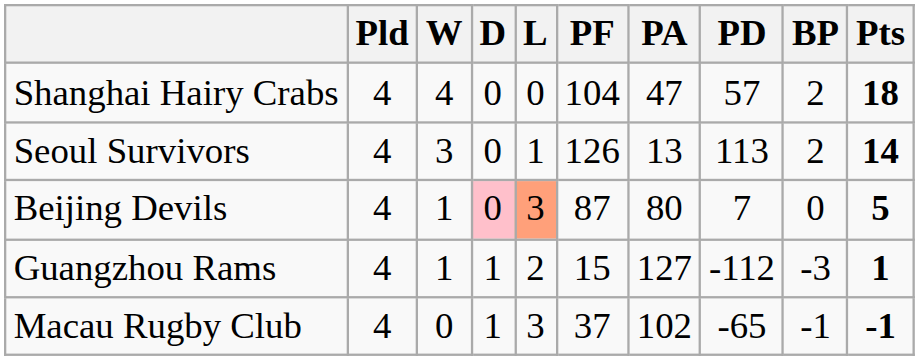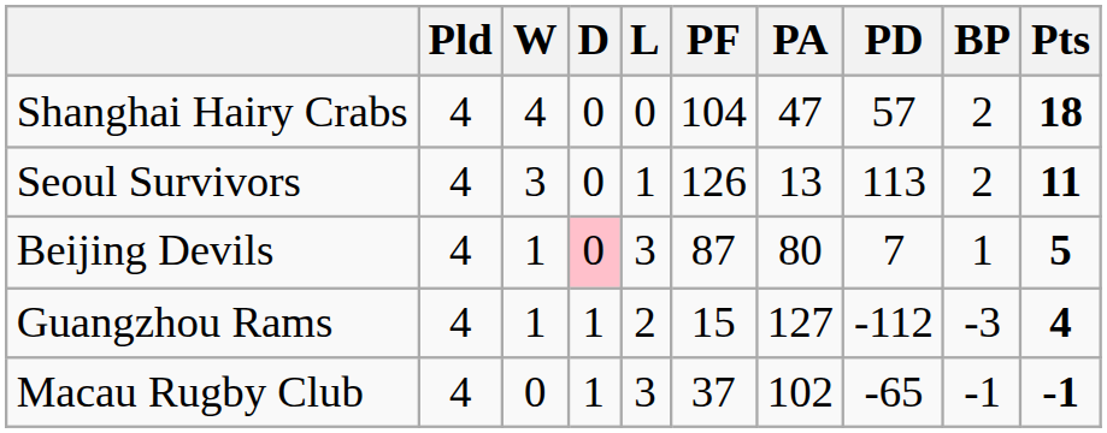Seoul Survivors | Pts: 14 -> 11
Beijing Devils | L: lightsalmon background -> no background
Beijing Devils | BP: 0 -> 1
Guangzhou Rams | Pts: 1 -> 4
